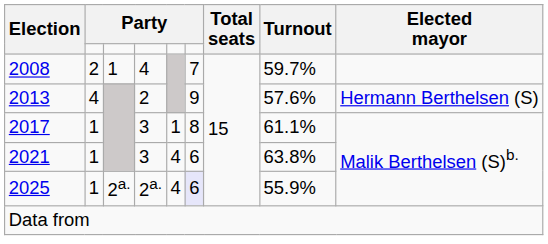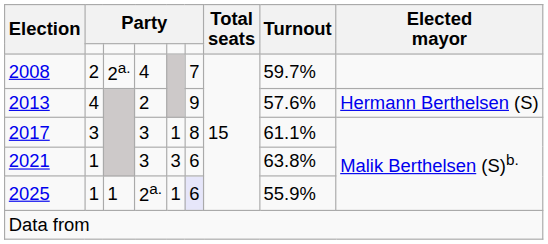2008 | column 3: 1 -> 2a.
2017 | column 2: 1 -> 3
2021 | column 5: 4 -> 3
2025 | column 3: 2a. -> 1
2025 | column 5: 4 -> 1
